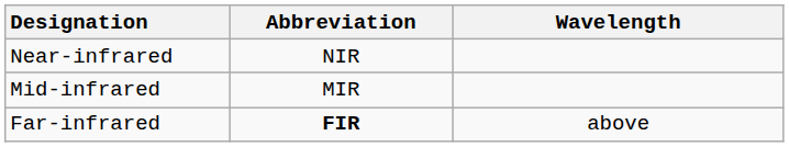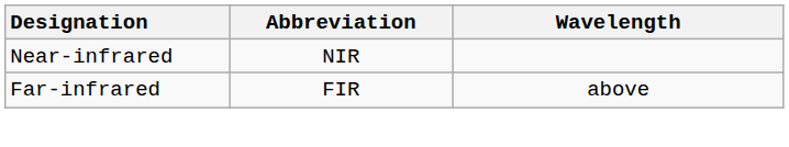- row: Mid-infrared | MIR
Far-infrared | Abbreviation: bold -> normal
